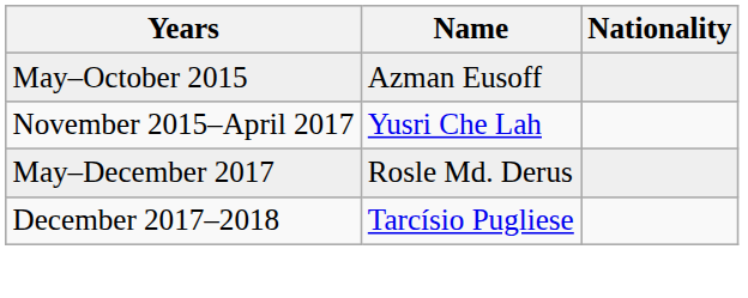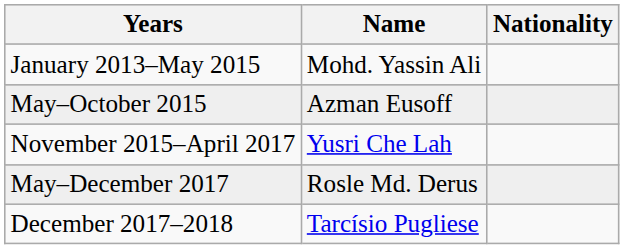+ row: January 2013–May 2015 | Mohd. Yassin Ali
